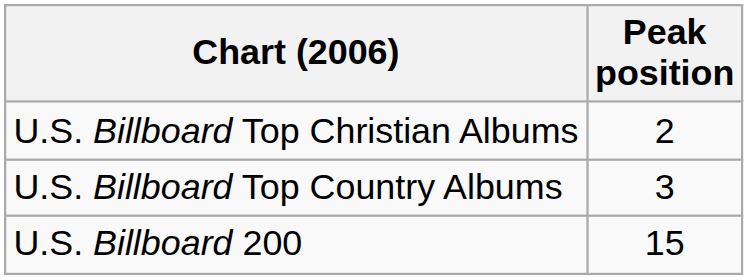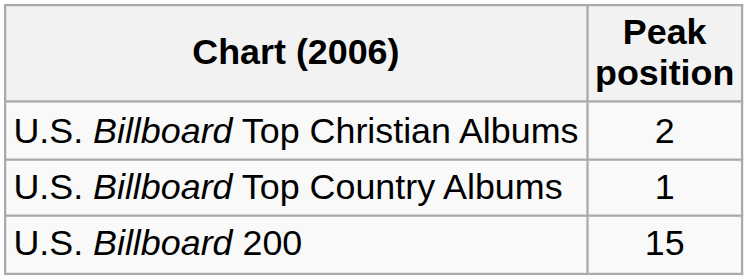U.S. Billboard Top Country Albums | Peak position: 3 -> 1
